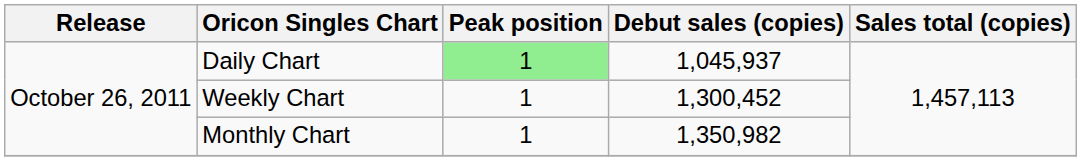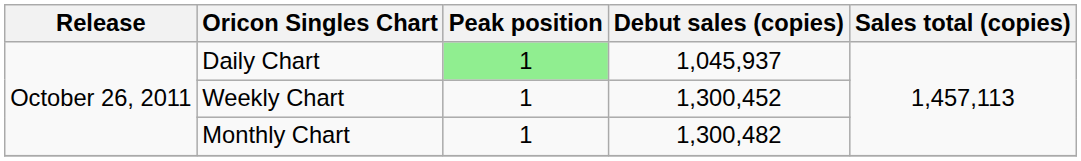Monthly Chart | Debut sales (copies): 1,350,982 -> 1,300,482
